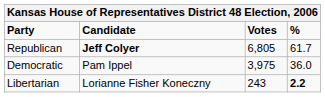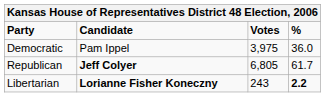rows swapped: Republican <-> Democratic
Libertarian | Candidate: normal -> bold
